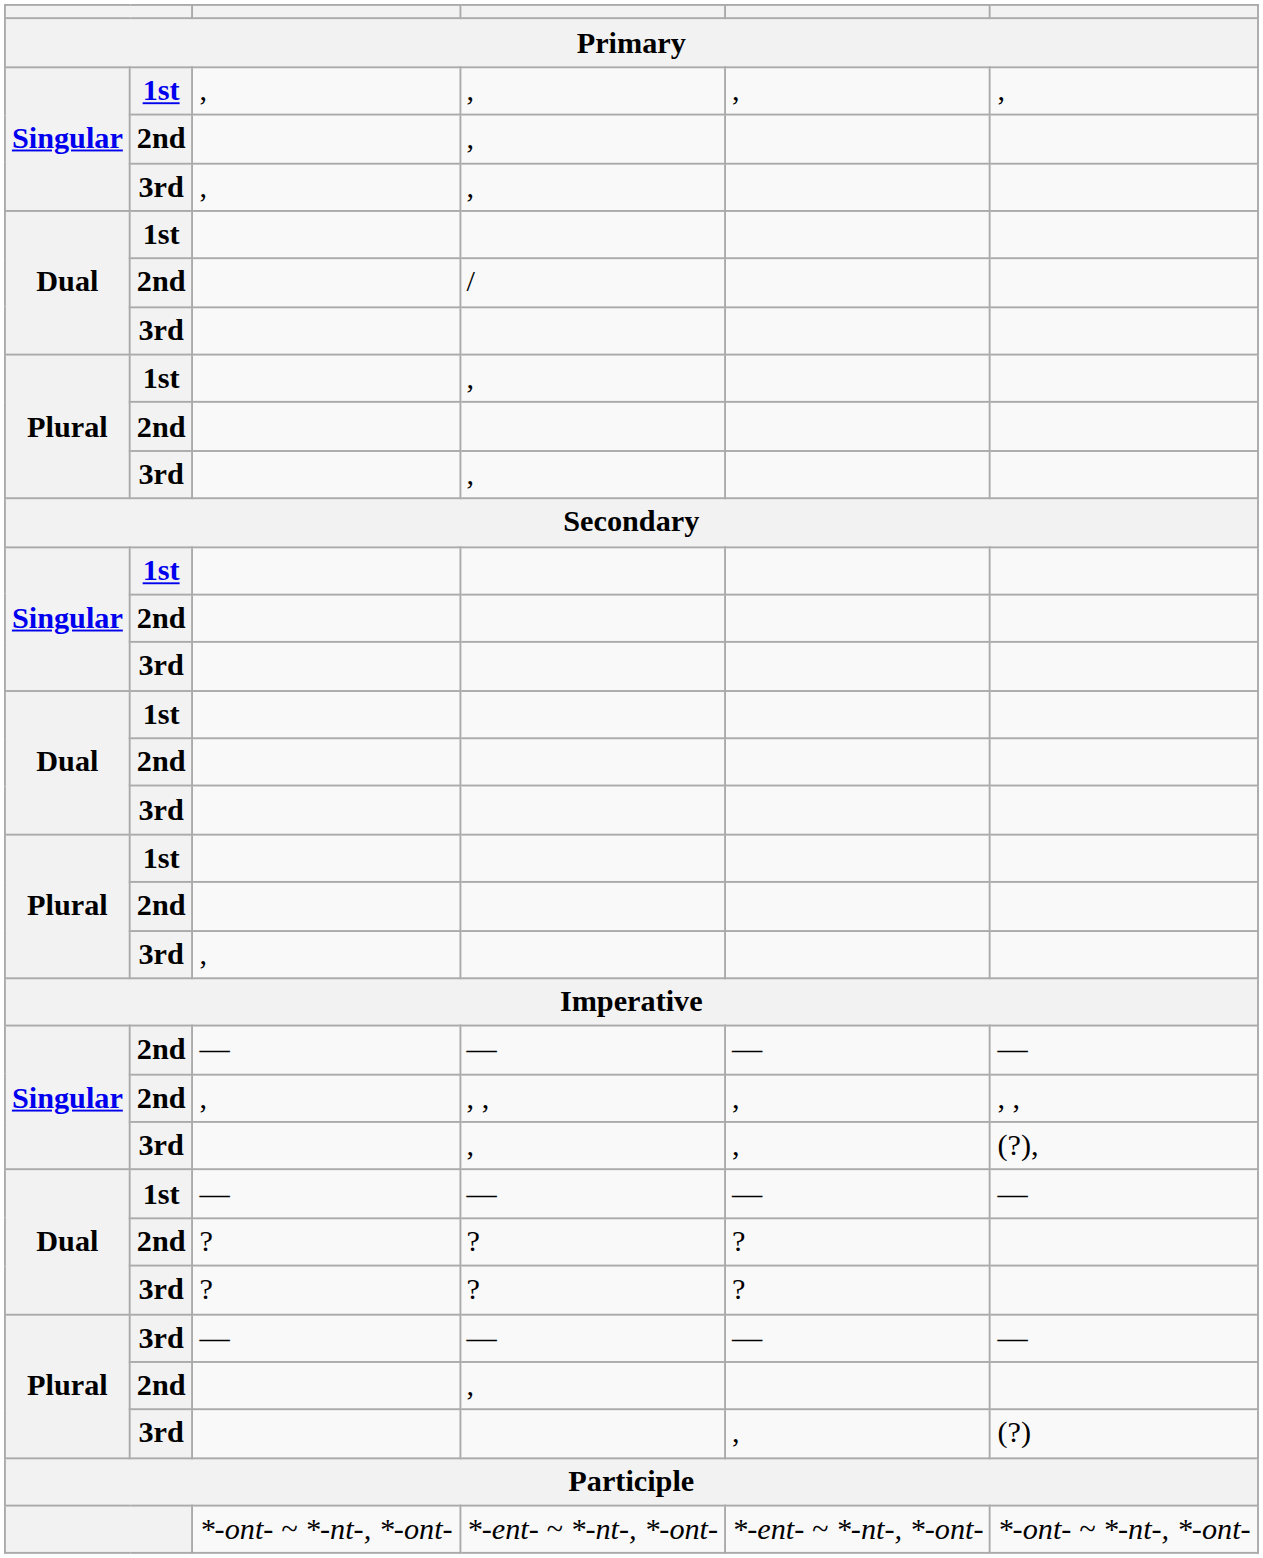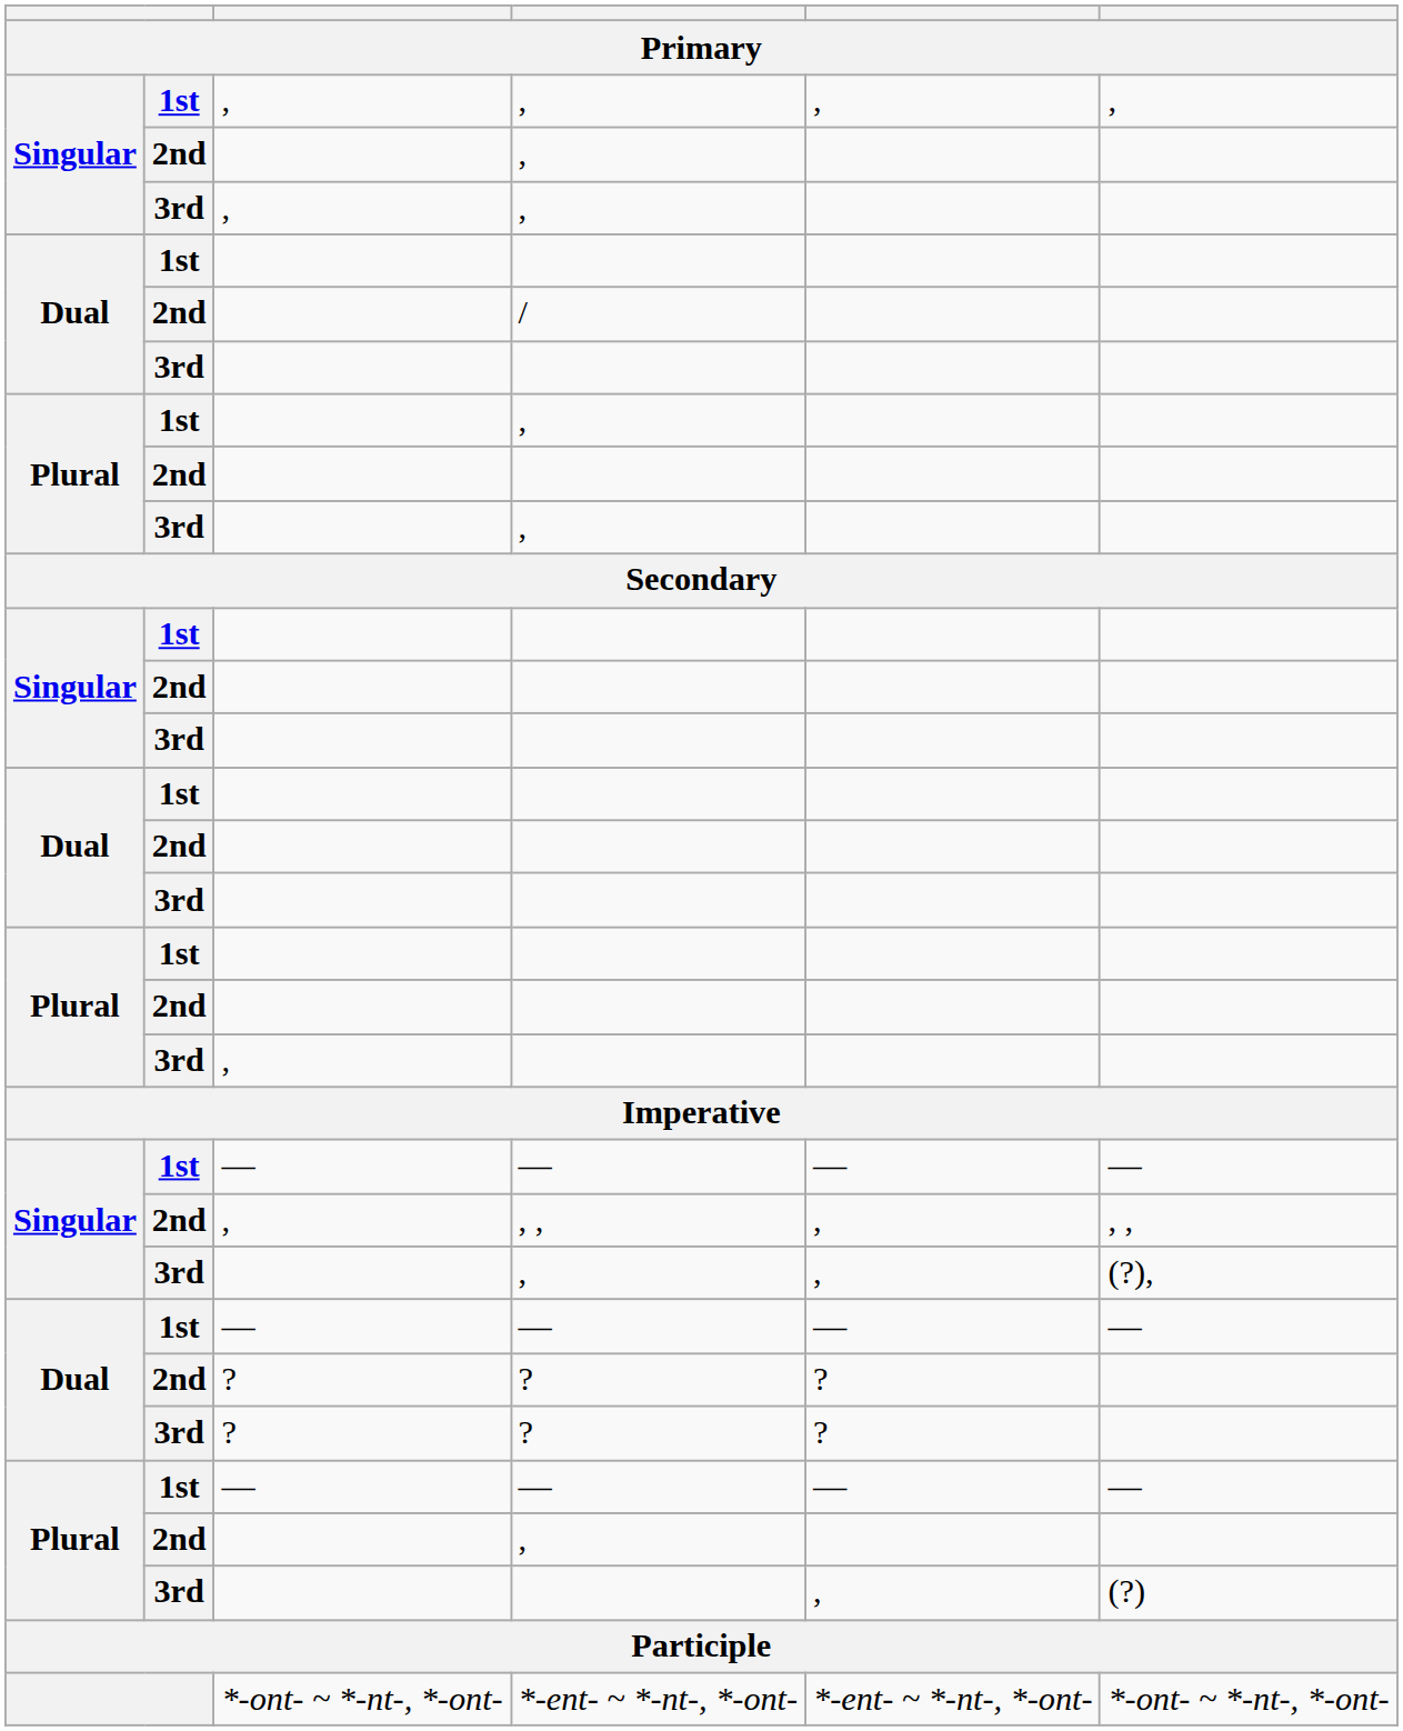Singular / — | column 2: 2nd -> 1st
Plural / — | column 2: 3rd -> 1st
